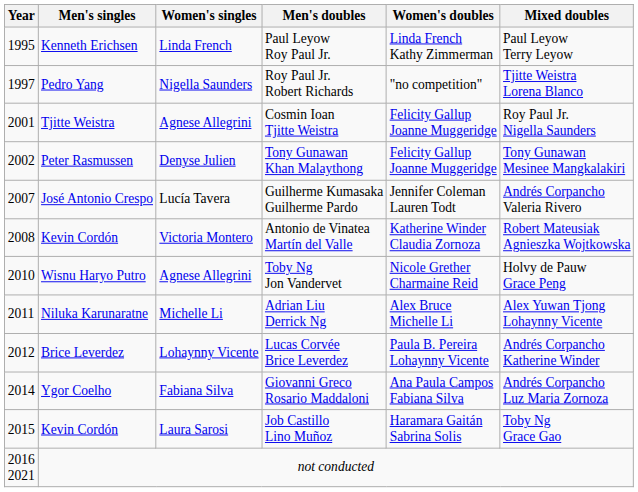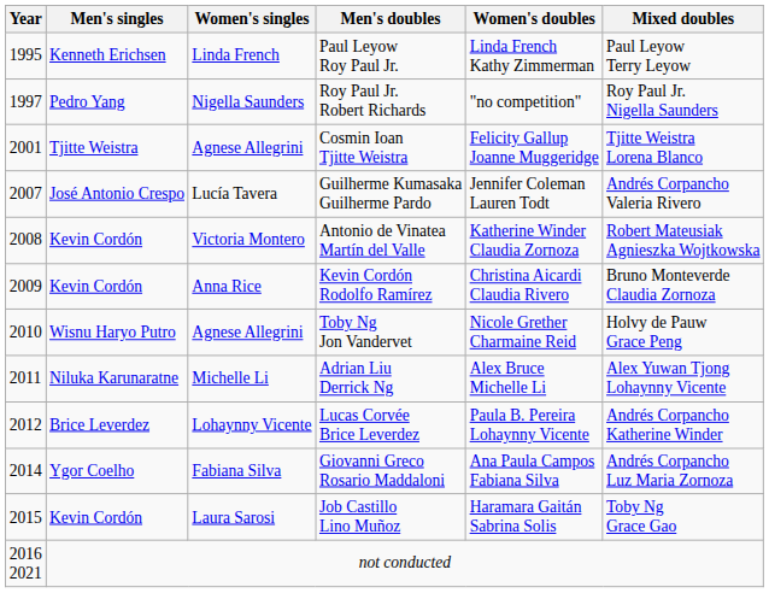Roy Paul Jr. Robert Richards | Mixed doubles: Tjitte Weistra Lorena Blanco -> Roy Paul Jr. Nigella Saunders
Cosmin Ioan Tjitte Weistra | Mixed doubles: Roy Paul Jr. Nigella Saunders -> Tjitte Weistra Lorena Blanco
- row: 2002 | Peter Rasmussen | Denyse Julien | Tony Gunawan Khan Malaythong | Felicity Gallup Joanne Muggeridge | Tony Gunawan Mesinee Mangkalakiri
+ row: 2009 | Kevin Cordón | Anna Rice | Kevin Cordón Rodolfo Ramírez | Christina Aicardi Claudia Rivero | Bruno Monteverde Claudia Zornoza
